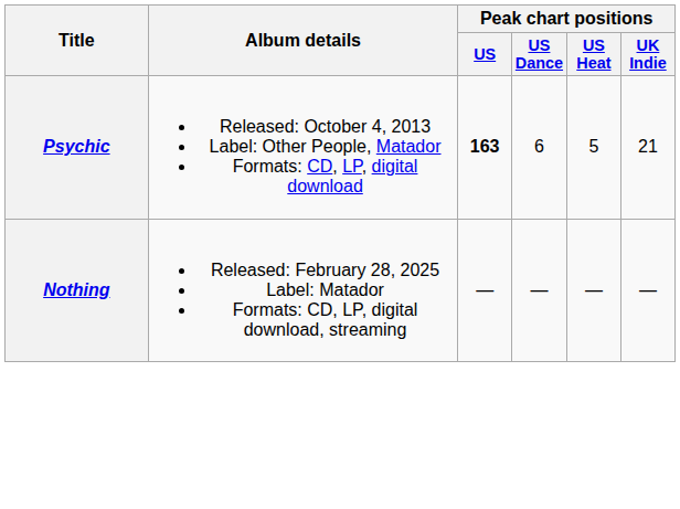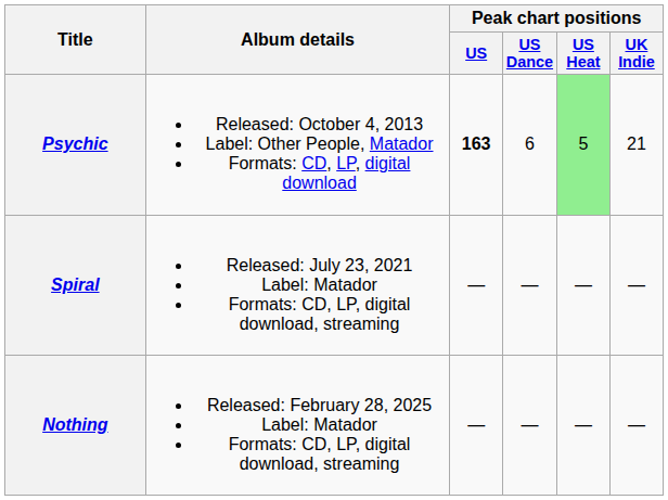Psychic | Peak chart positions / US Heat: no background -> lightgreen background
+ row: Spiral | Released: July 23, 2021 Label: Matador Formats: CD, LP, digital download, streaming | — | — | — | —
